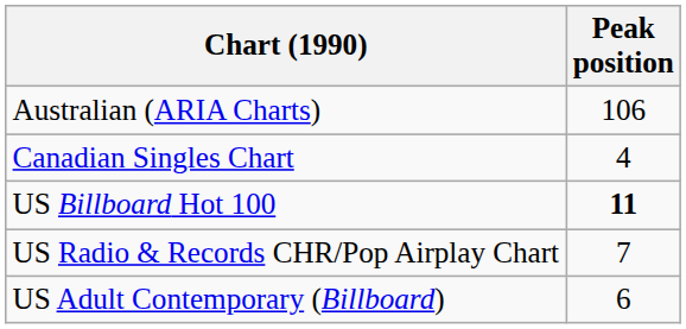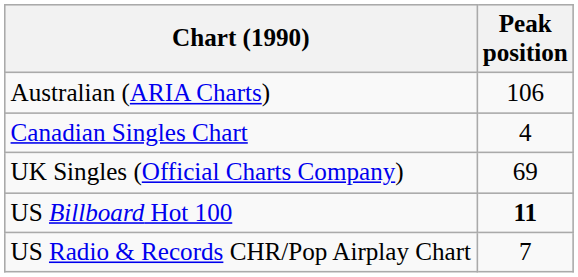+ row: UK Singles (Official Charts Company) | 69
- row: US Adult Contemporary (Billboard) | 6
